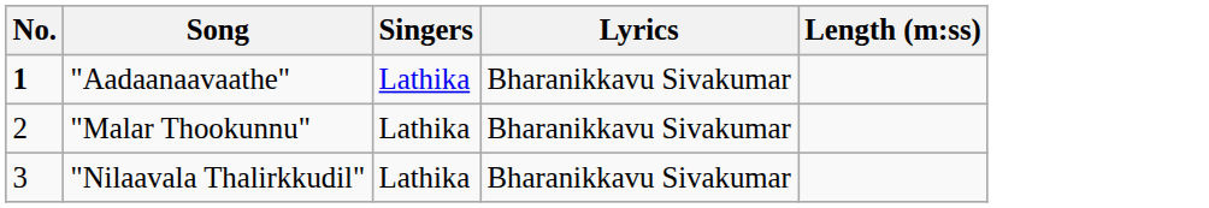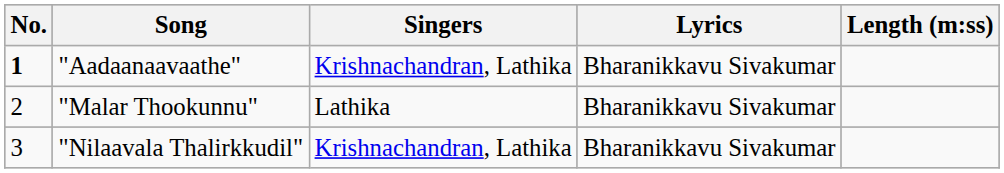"Aadaanaavaathe" | Singers: Lathika -> Krishnachandran, Lathika
"Nilaavala Thalirkkudil" | Singers: Lathika -> Krishnachandran, Lathika
